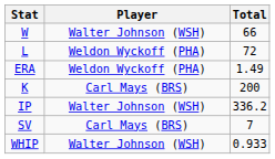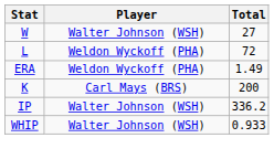W | Total: 66 -> 27
- row: SV | Carl Mays (BRS) | 7
